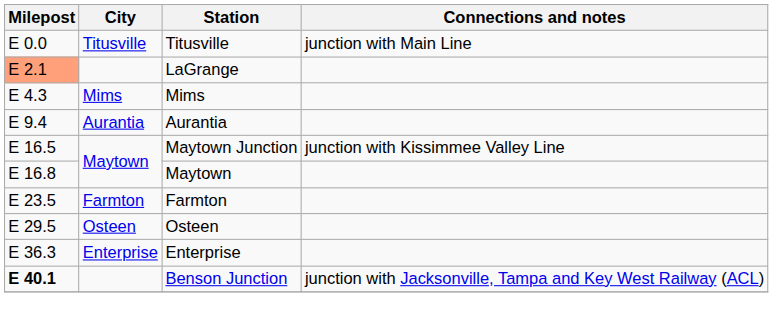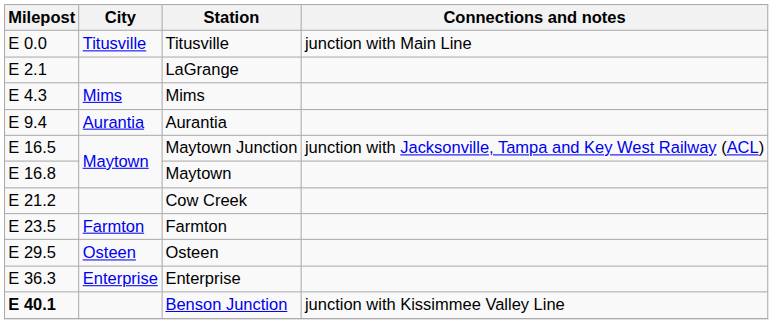LaGrange | Milepost: lightsalmon background -> no background
Maytown Junction | Connections and notes: junction with Kissimmee Valley Line -> junction with Jacksonville, Tampa and Key West Railway (ACL)
+ row: E 21.2 | Cow Creek
Benson Junction | Connections and notes: junction with Jacksonville, Tampa and Key West Railway (ACL) -> junction with Kissimmee Valley Line
